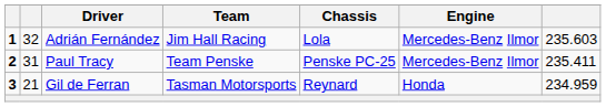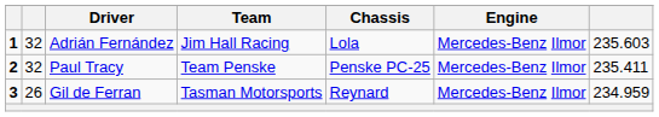Paul Tracy | column 2: 31 -> 32
Gil de Ferran | column 2: 21 -> 26
Gil de Ferran | Engine: Honda -> Mercedes-Benz Ilmor
